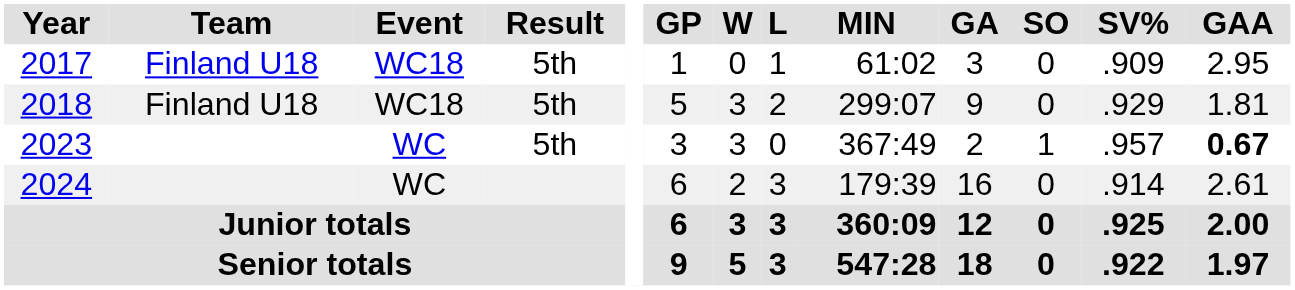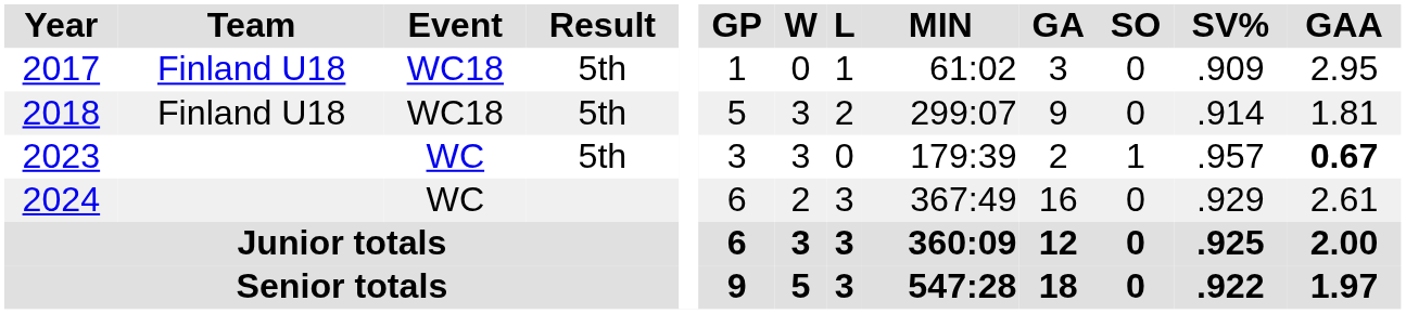2018 | SV%: .929 -> .914
2023 | MIN: 367:49 -> 179:39
2024 | MIN: 179:39 -> 367:49
2024 | SV%: .914 -> .929
